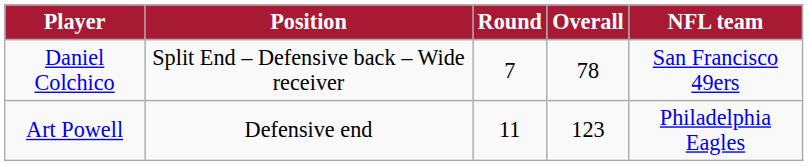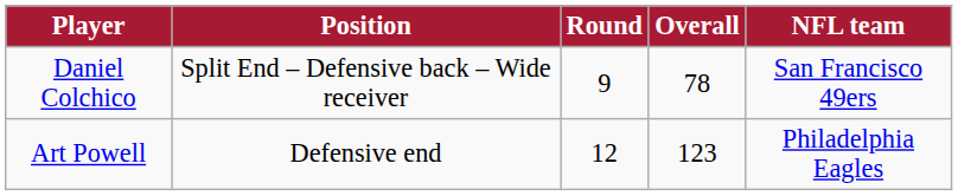Daniel Colchico | Round: 7 -> 9
Art Powell | Round: 11 -> 12
